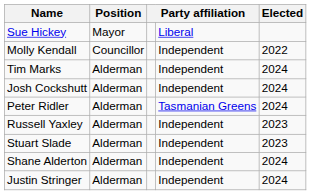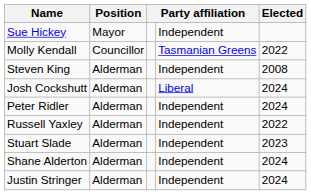Sue Hickey | column 4: Liberal -> Independent
Molly Kendall | column 4: Independent -> Tasmanian Greens
- row: Tim Marks | Alderman | Independent | 2024
+ row: Steven King | Alderman | Independent | 2008
Josh Cockshutt | column 4: Independent -> Liberal
Peter Ridler | column 4: Tasmanian Greens -> Independent
Russell Yaxley | Elected: 2023 -> 2022
